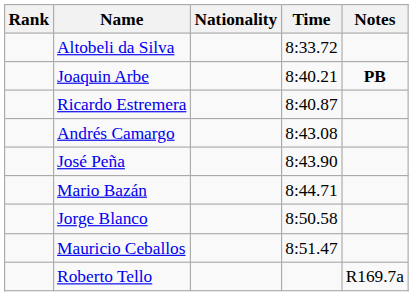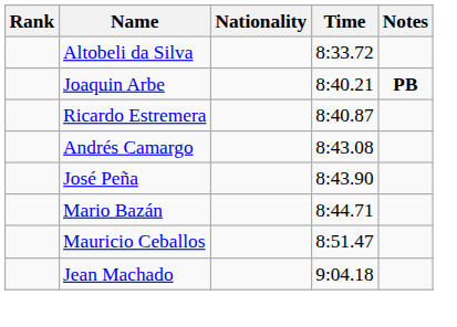- row: Jorge Blanco | 8:50.58
+ row: Jean Machado | 9:04.18
- row: Roberto Tello | R169.7a
